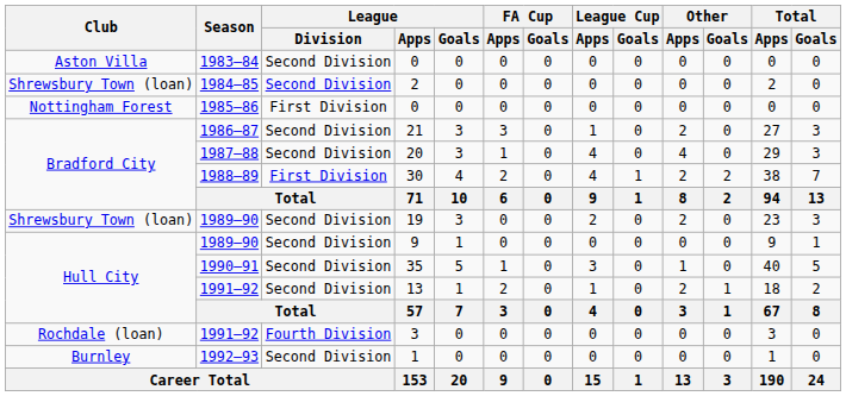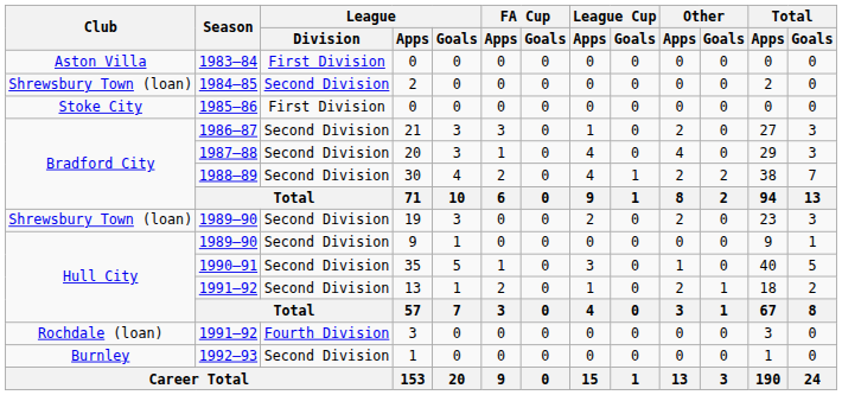1983–84 / 0 | League / Division: Second Division -> First Division
1985–86 / 0 | Club: Nottingham Forest -> Stoke City
30 | League / Division: First Division -> Second Division
